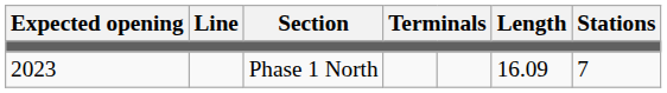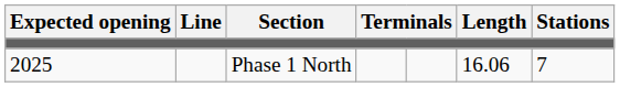Phase 1 North | Expected opening: 2023 -> 2025
Phase 1 North | Length: 16.09 -> 16.06
